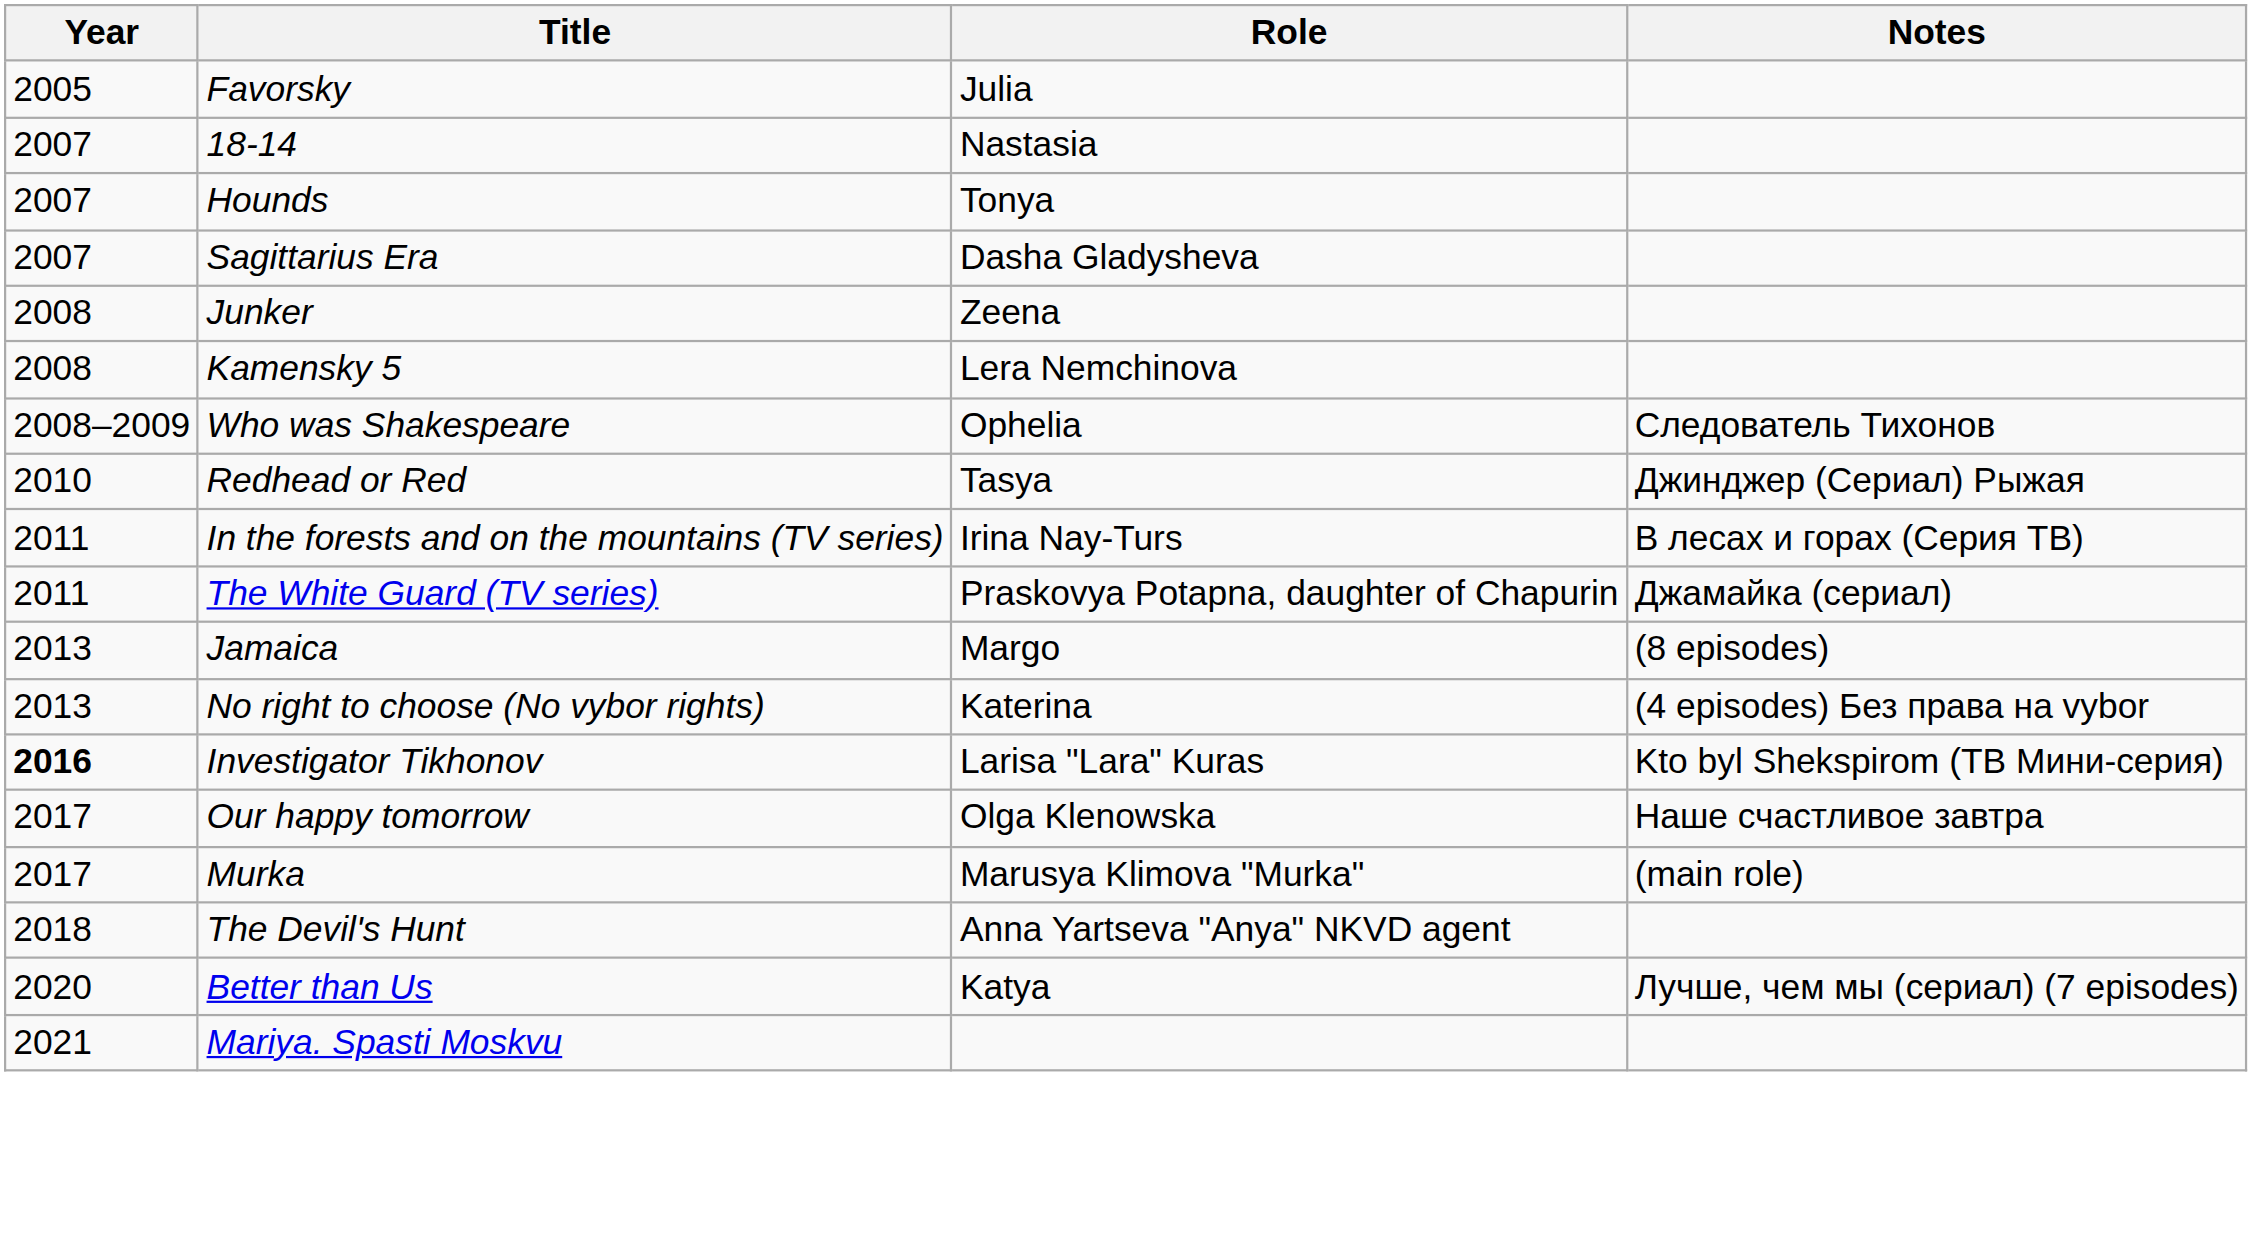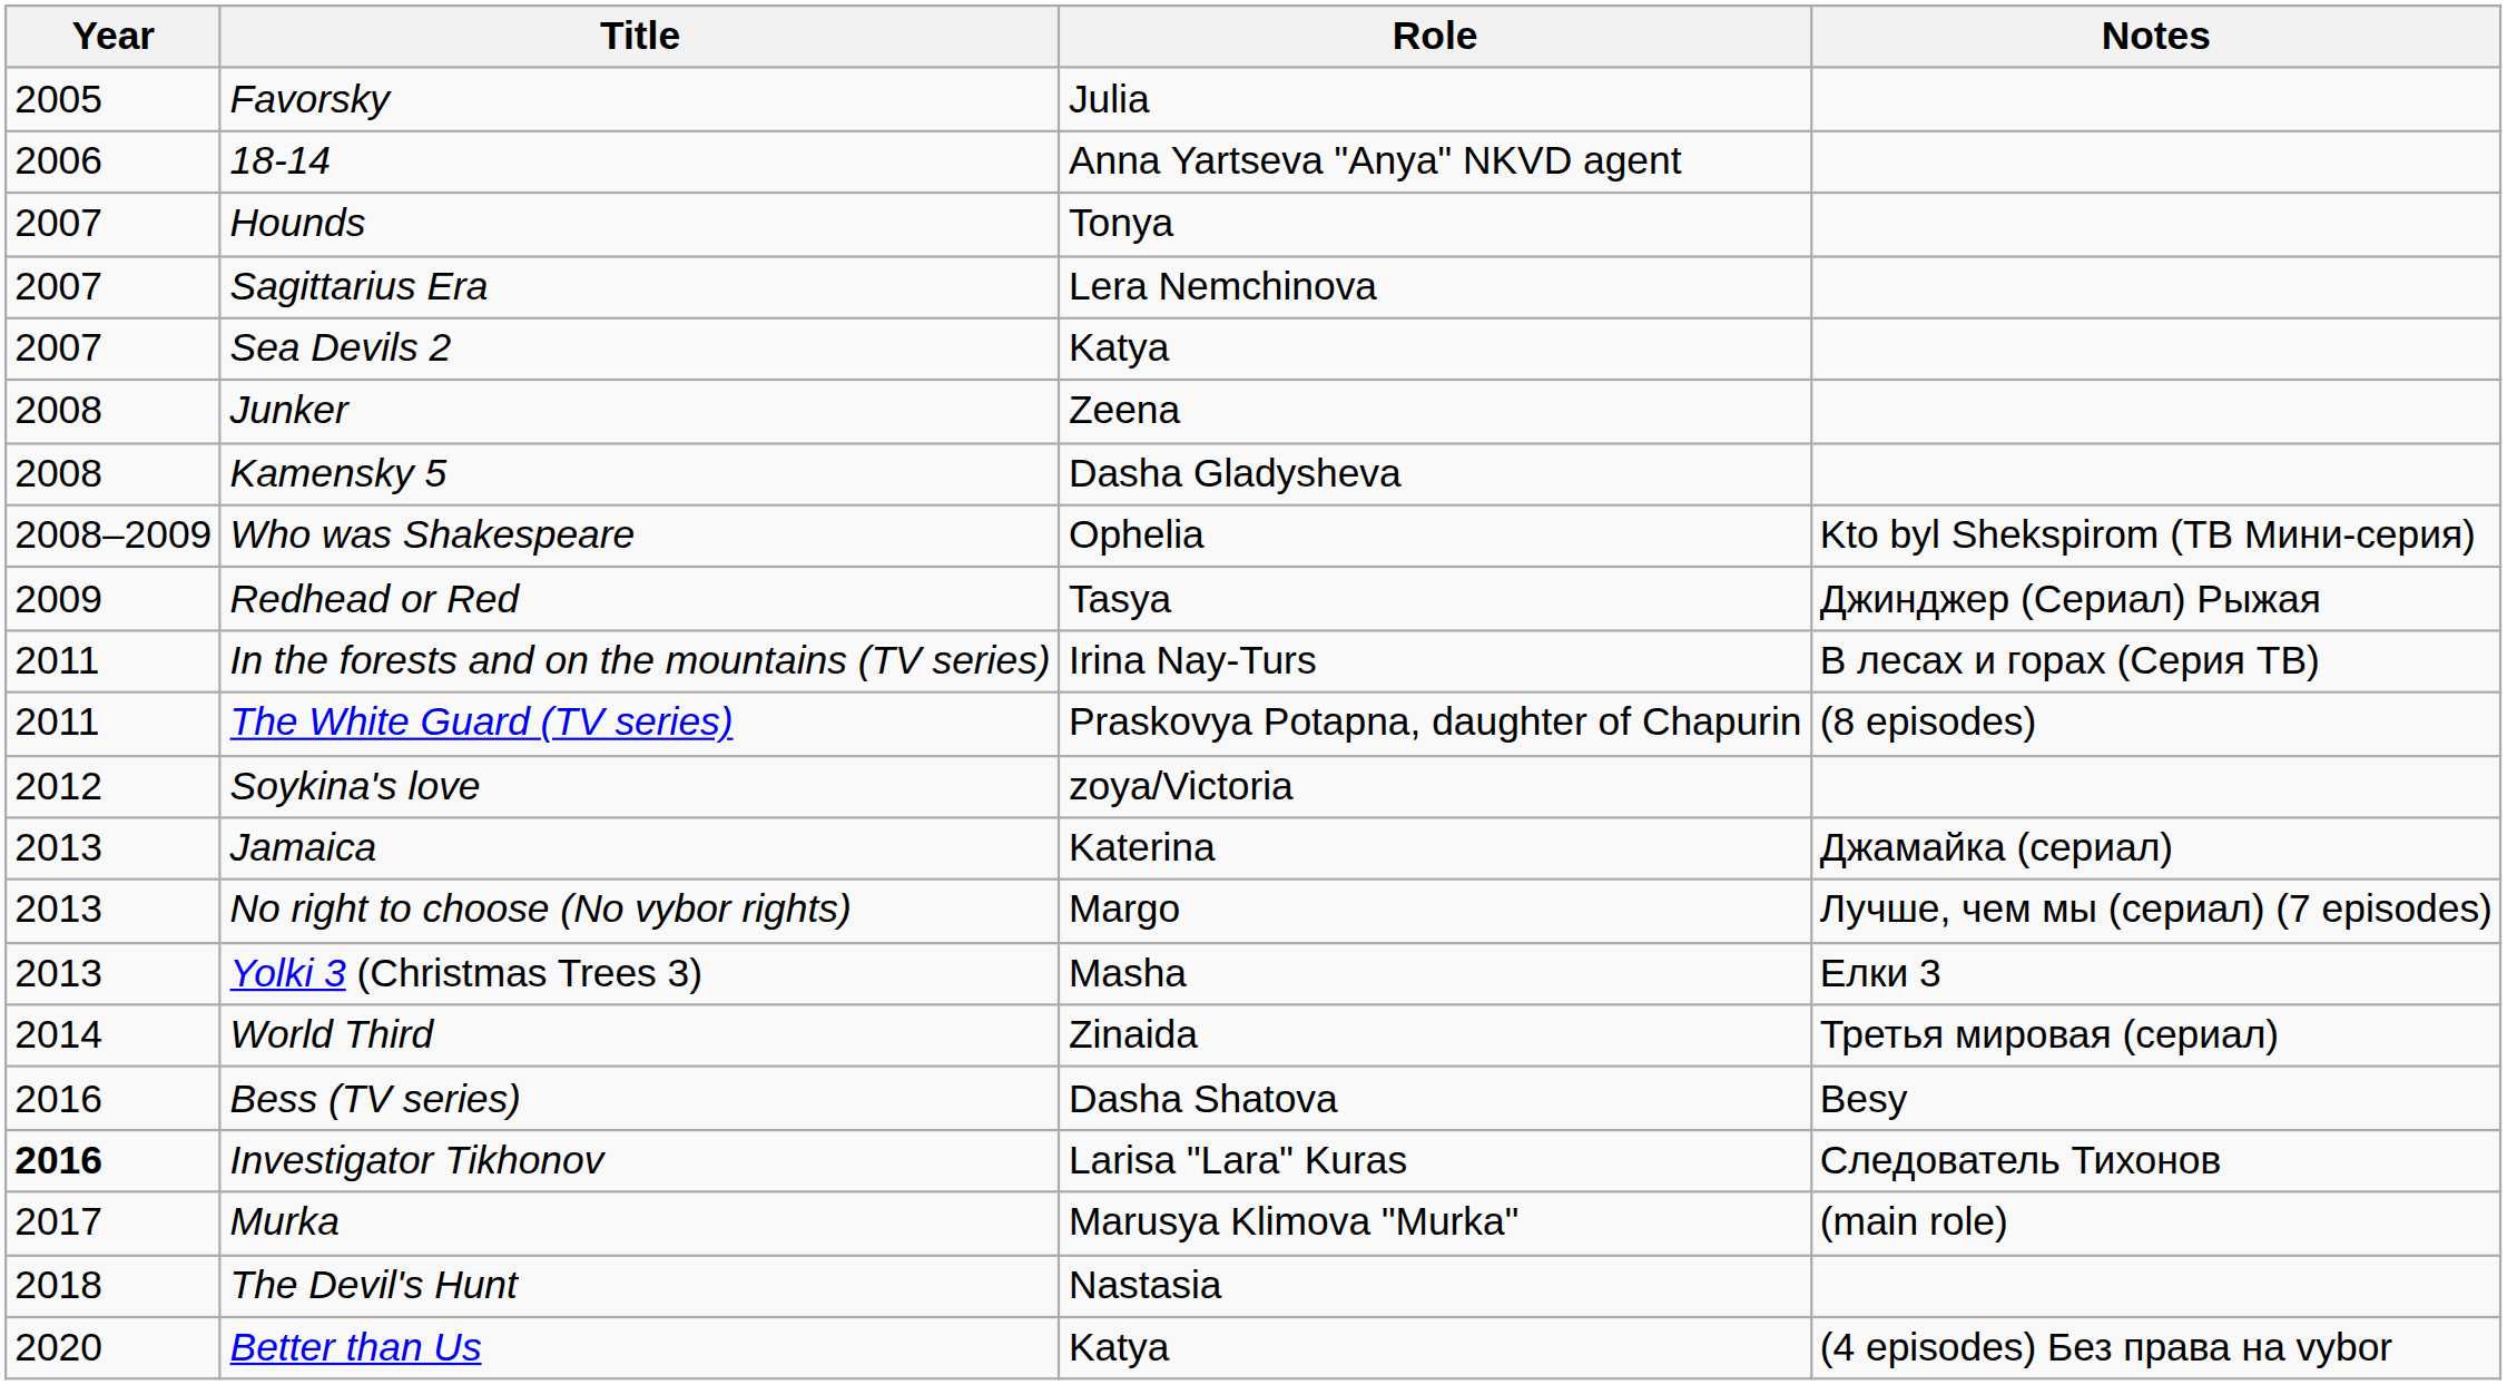18-14 | Year: 2007 -> 2006
18-14 | Role: Nastasia -> Anna Yartseva "Anya" NKVD agent
Sagittarius Era | Role: Dasha Gladysheva -> Lera Nemchinova
+ row: 2007 | Sea Devils 2 | Katya
Kamensky 5 | Role: Lera Nemchinova -> Dasha Gladysheva
Who was Shakespeare | Notes: Следователь Тихонов -> Kto byl Shekspirom (ТВ Мини-серия)
Redhead or Red | Year: 2010 -> 2009
The White Guard (TV series) | Notes: Джамайка (сериал) -> (8 episodes)
+ row: 2012 | Soykina's love | zoya/Victoria
Jamaica | Role: Margo -> Katerina
Jamaica | Notes: (8 episodes) -> Джамайка (сериал)
No right to choose (No vybor rights) | Role: Katerina -> Margo
No right to choose (No vybor rights) | Notes: (4 episodes) Без права на vybor -> Лучше, чем мы (сериал) (7 episodes)
+ row: 2013 | Yolki 3 (Christmas Trees 3) | Masha | Елки 3
+ row: 2014 | World Third | Zinaida | Третья мировая (сериал)
+ row: 2016 | Bess (TV series) | Dasha Shatova | Besy
Investigator Tikhonov | Notes: Kto byl Shekspirom (ТВ Мини-серия) -> Следователь Тихонов
- row: 2017 | Our happy tomorrow | Olga Klenowska | Наше счастливое завтра
The Devil's Hunt | Role: Anna Yartseva "Anya" NKVD agent -> Nastasia
Better than Us | Notes: Лучше, чем мы (сериал) (7 episodes) -> (4 episodes) Без права на vybor
- row: 2021 | Mariya. Spasti Moskvu
